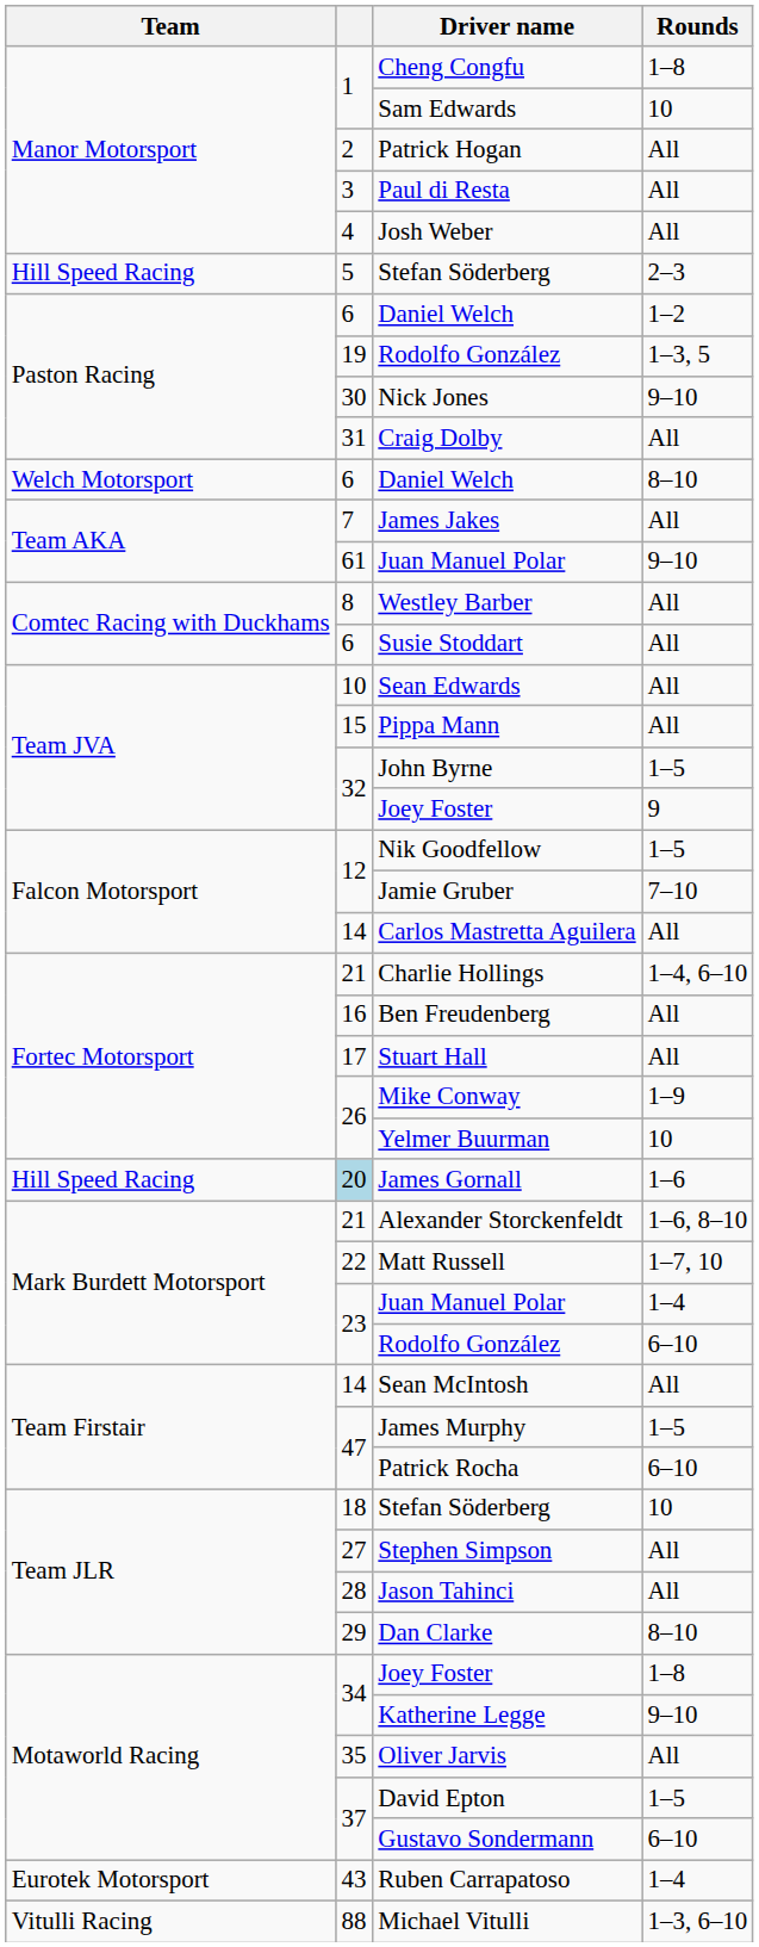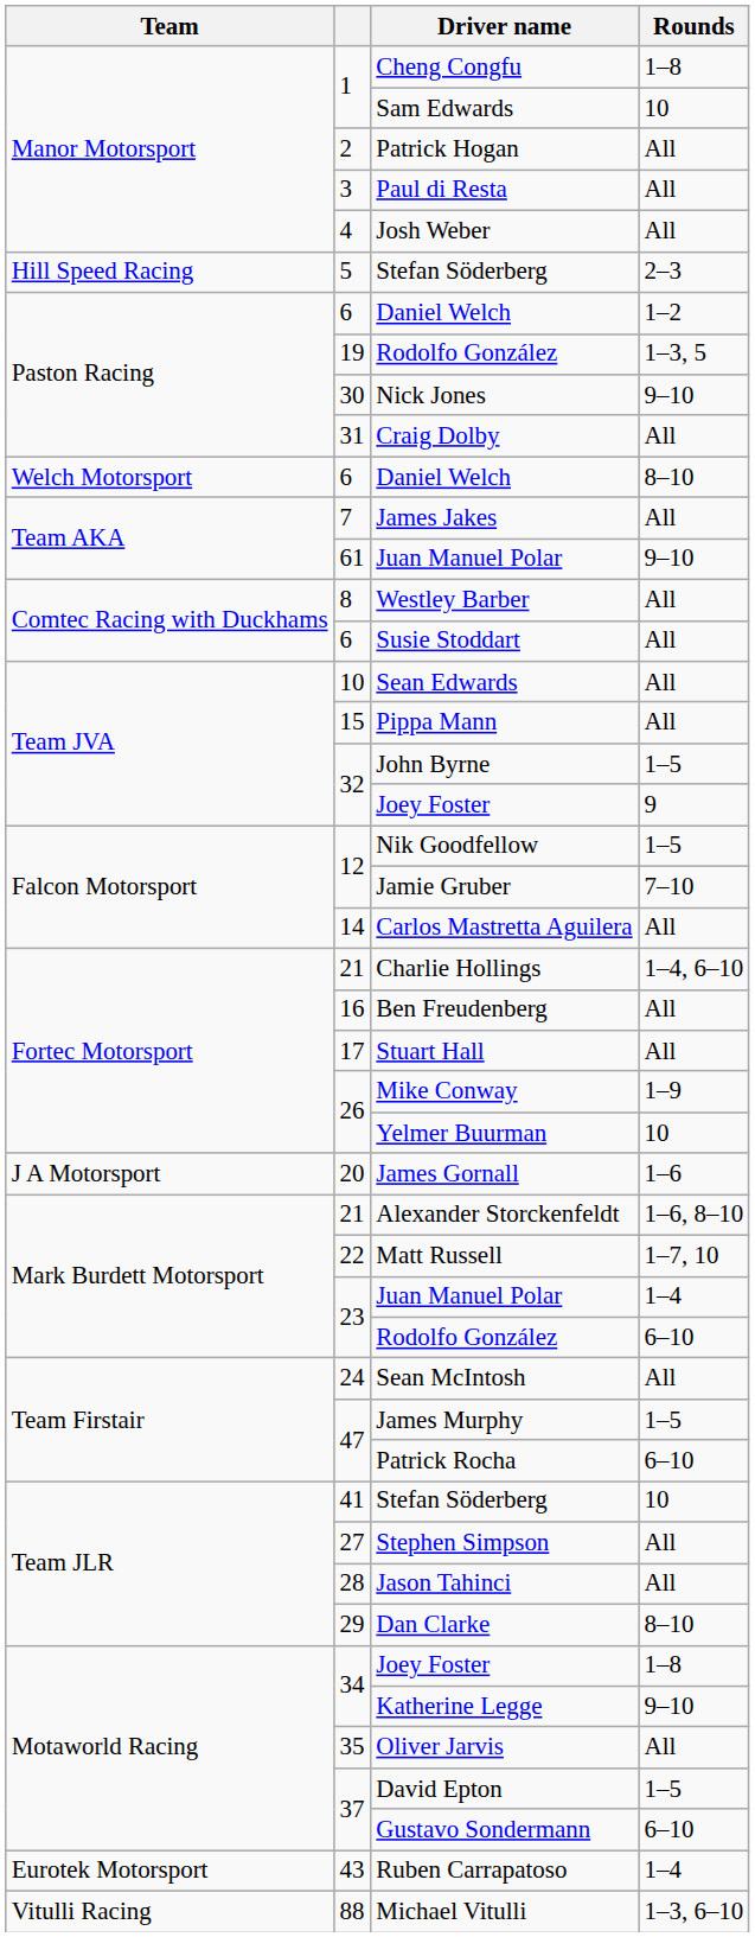James Gornall | Team: Hill Speed Racing -> J A Motorsport
James Gornall | column 2: lightblue background -> no background
Sean McIntosh | column 2: 14 -> 24
Stefan Söderberg / 10 | column 2: 18 -> 41
